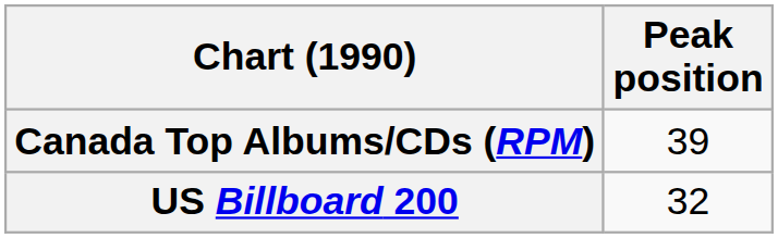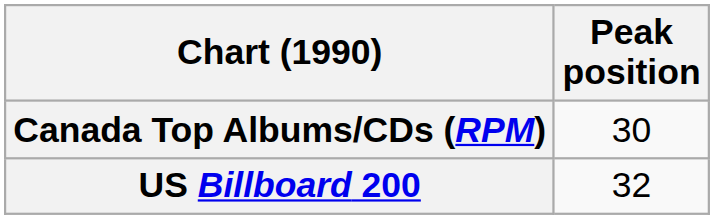Canada Top Albums/CDs (RPM) | Peak position: 39 -> 30
